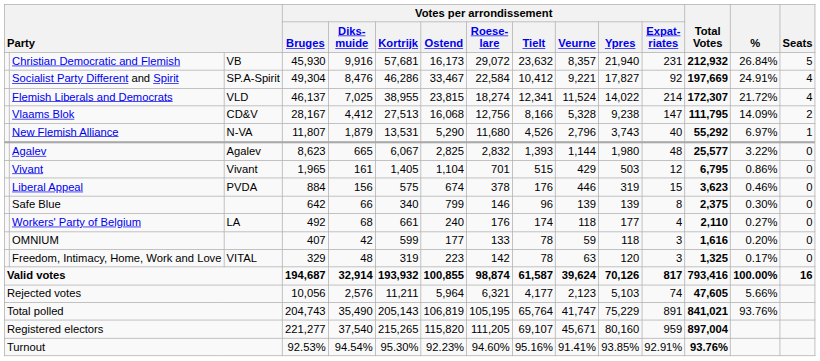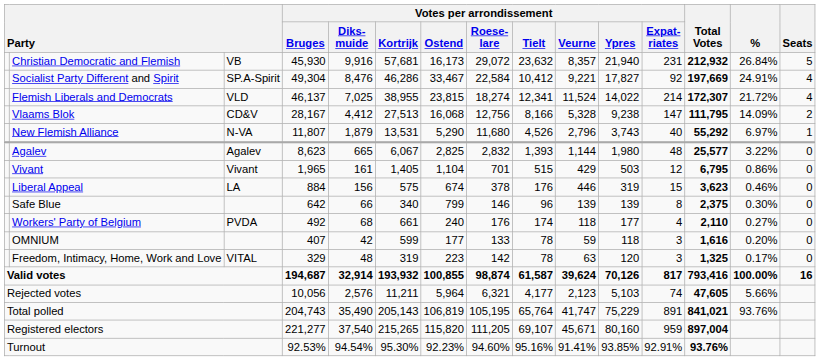Liberal Appeal | column 3: PVDA -> LA
Workers' Party of Belgium | column 3: LA -> PVDA
